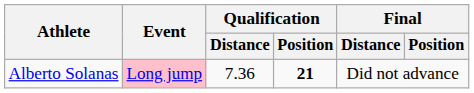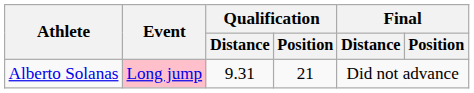Alberto Solanas | Qualification / Distance: 7.36 -> 9.31
Alberto Solanas | Qualification / Position: bold -> normal
